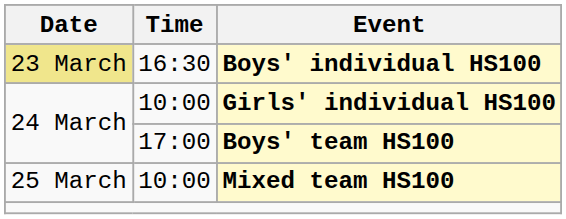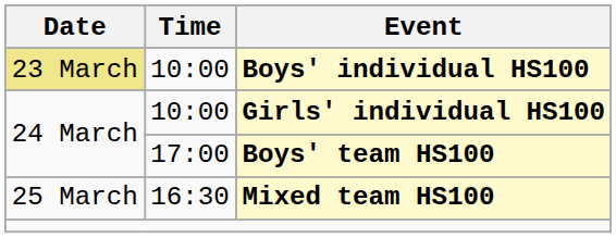Boys' individual HS100 | Time: 16:30 -> 10:00
Mixed team HS100 | Time: 10:00 -> 16:30
